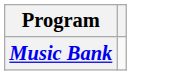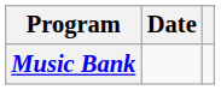+ column: Date
